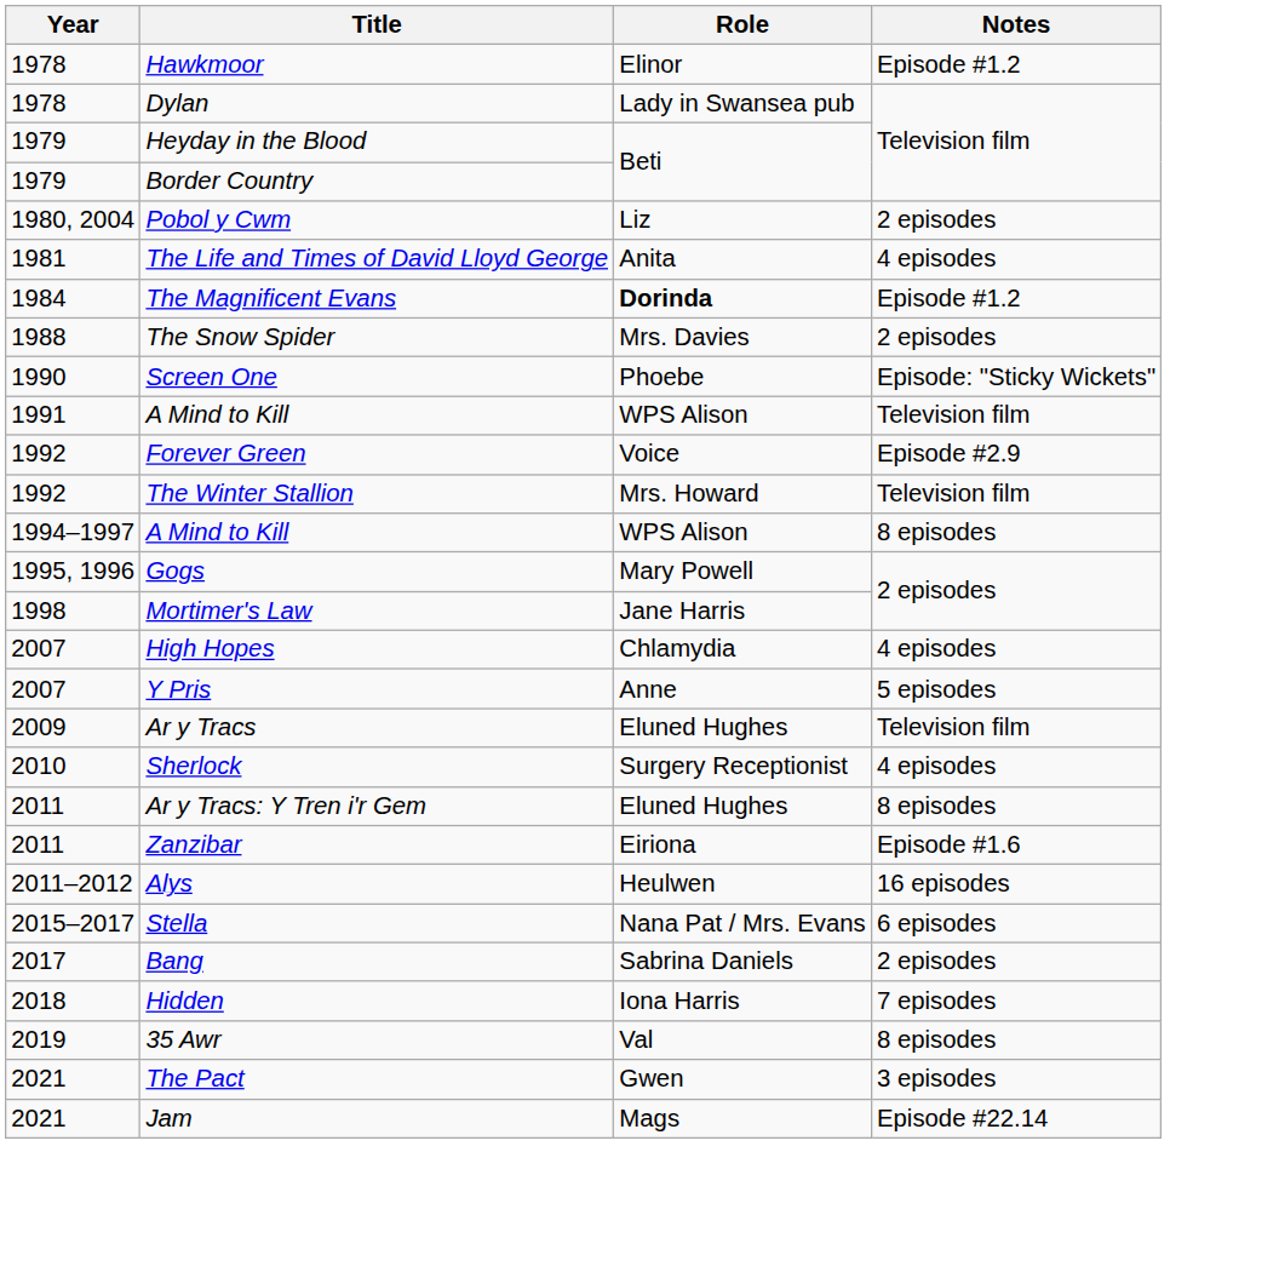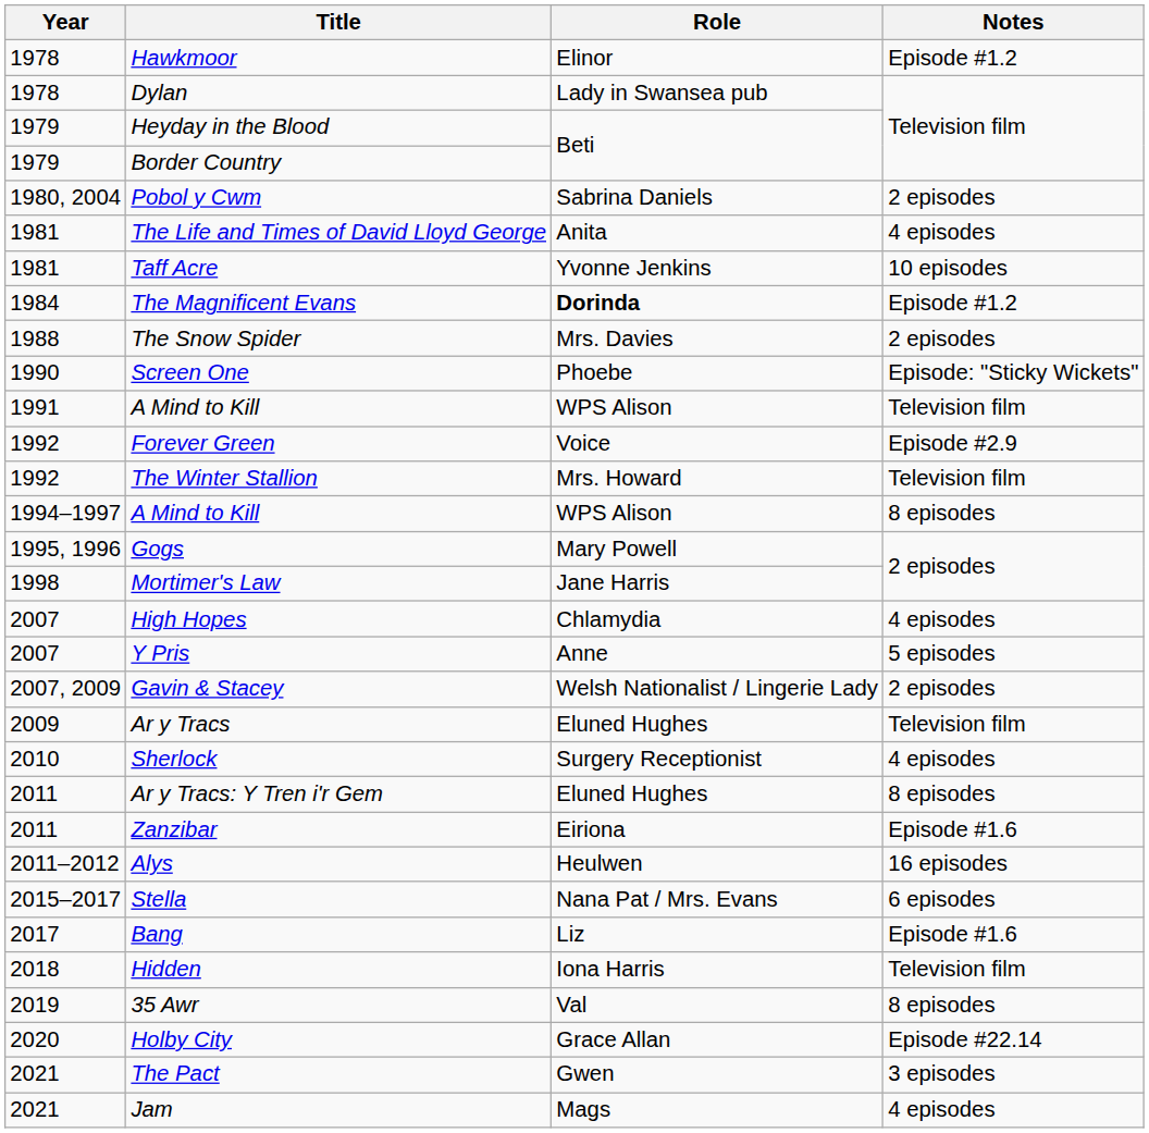Pobol y Cwm | Role: Liz -> Sabrina Daniels
+ row: 1981 | Taff Acre | Yvonne Jenkins | 10 episodes
+ row: 2007, 2009 | Gavin & Stacey | Welsh Nationalist / Lingerie Lady | 2 episodes
Bang | Role: Sabrina Daniels -> Liz
Bang | Notes: 2 episodes -> Episode #1.6
Hidden | Notes: 7 episodes -> Television film
+ row: 2020 | Holby City | Grace Allan | Episode #22.14
Jam | Notes: Episode #22.14 -> 4 episodes
